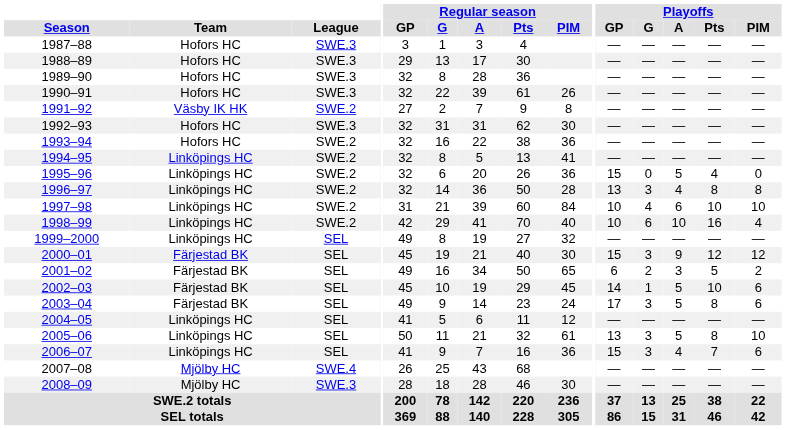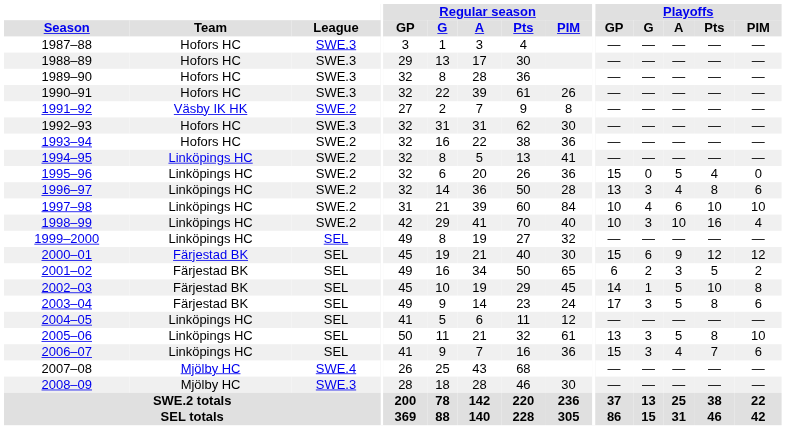1996–97 | Playoffs / PIM: 8 -> 6
1998–99 | Playoffs / G: 6 -> 3
2000–01 | Playoffs / G: 3 -> 6
2002–03 | Playoffs / PIM: 6 -> 8
